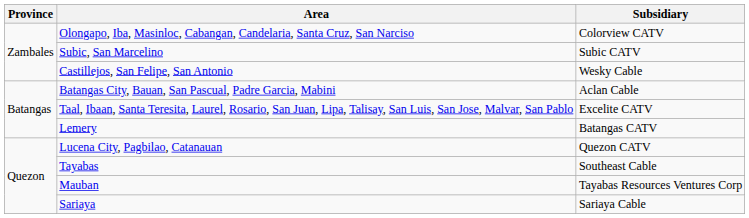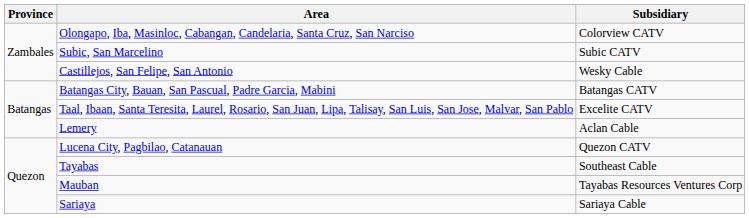Batangas City, Bauan, San Pascual, Padre Garcia, Mabini | Subsidiary: Aclan Cable -> Batangas CATV
Lemery | Subsidiary: Batangas CATV -> Aclan Cable
